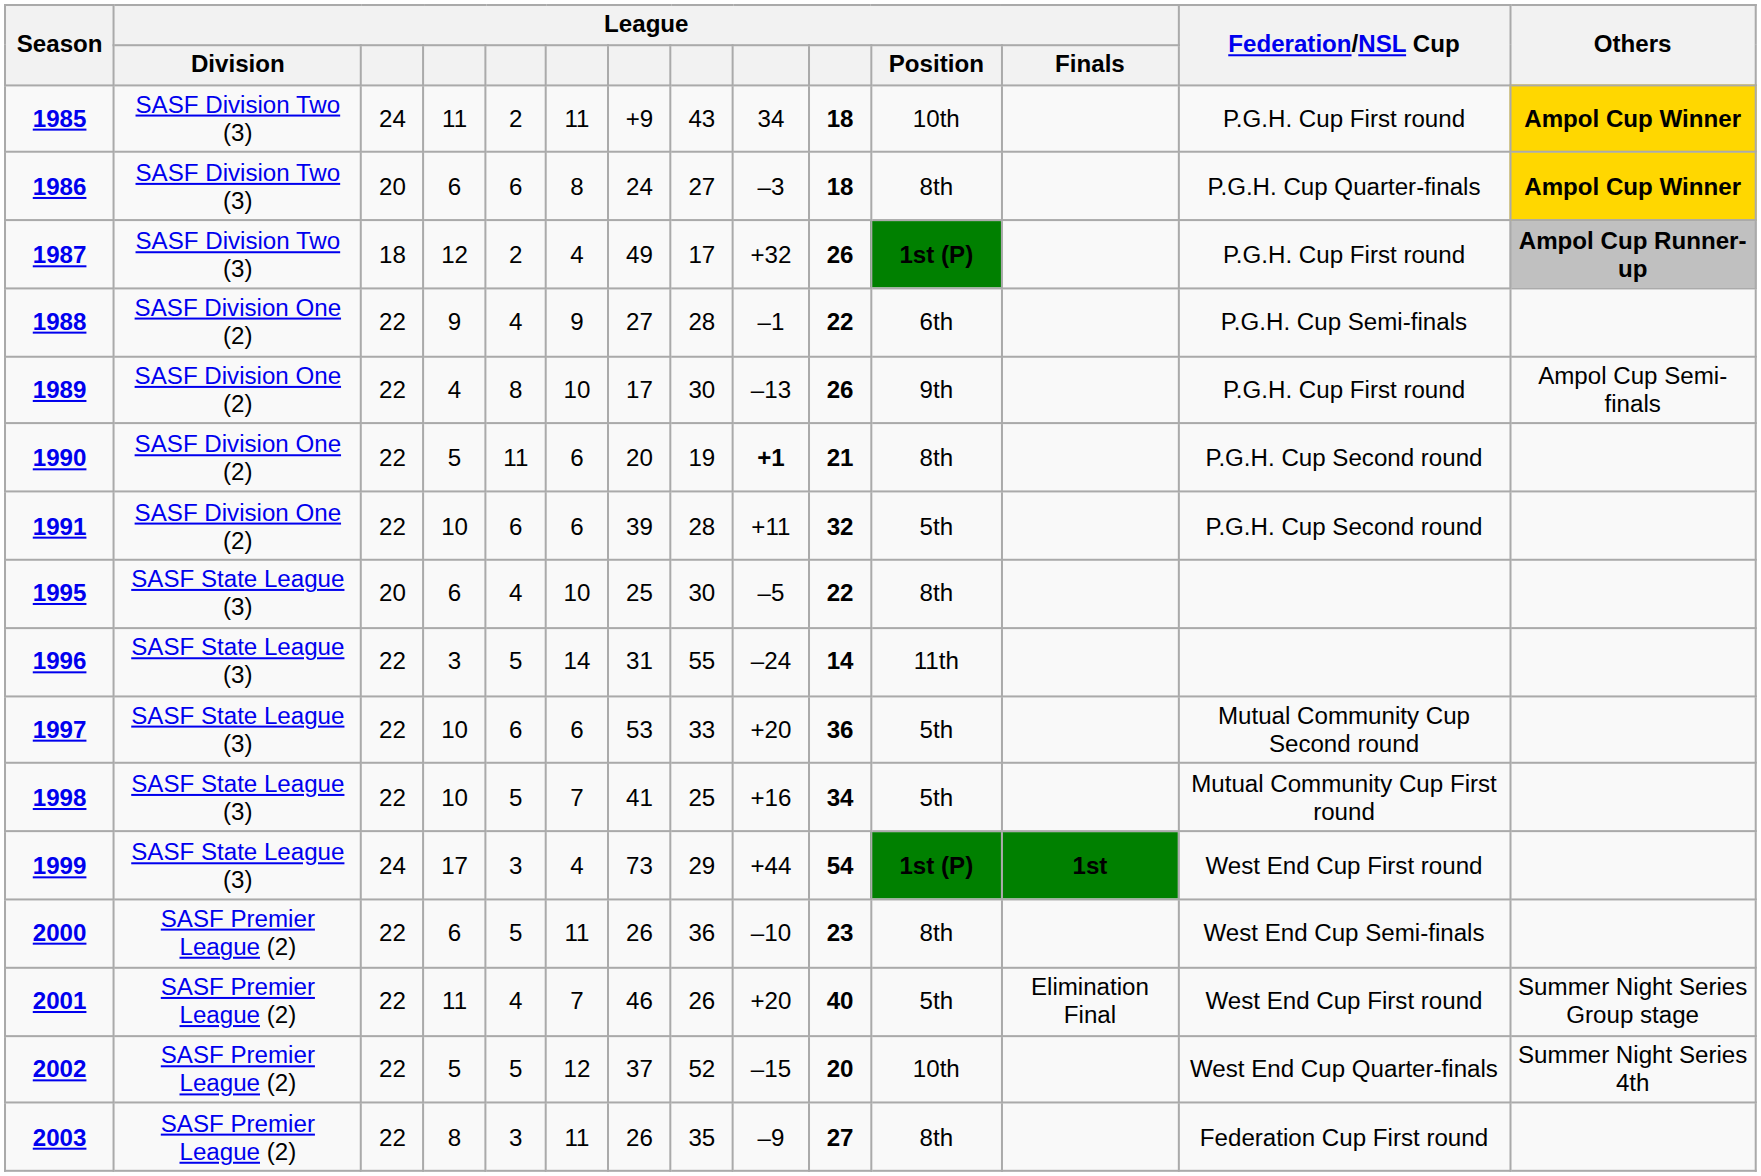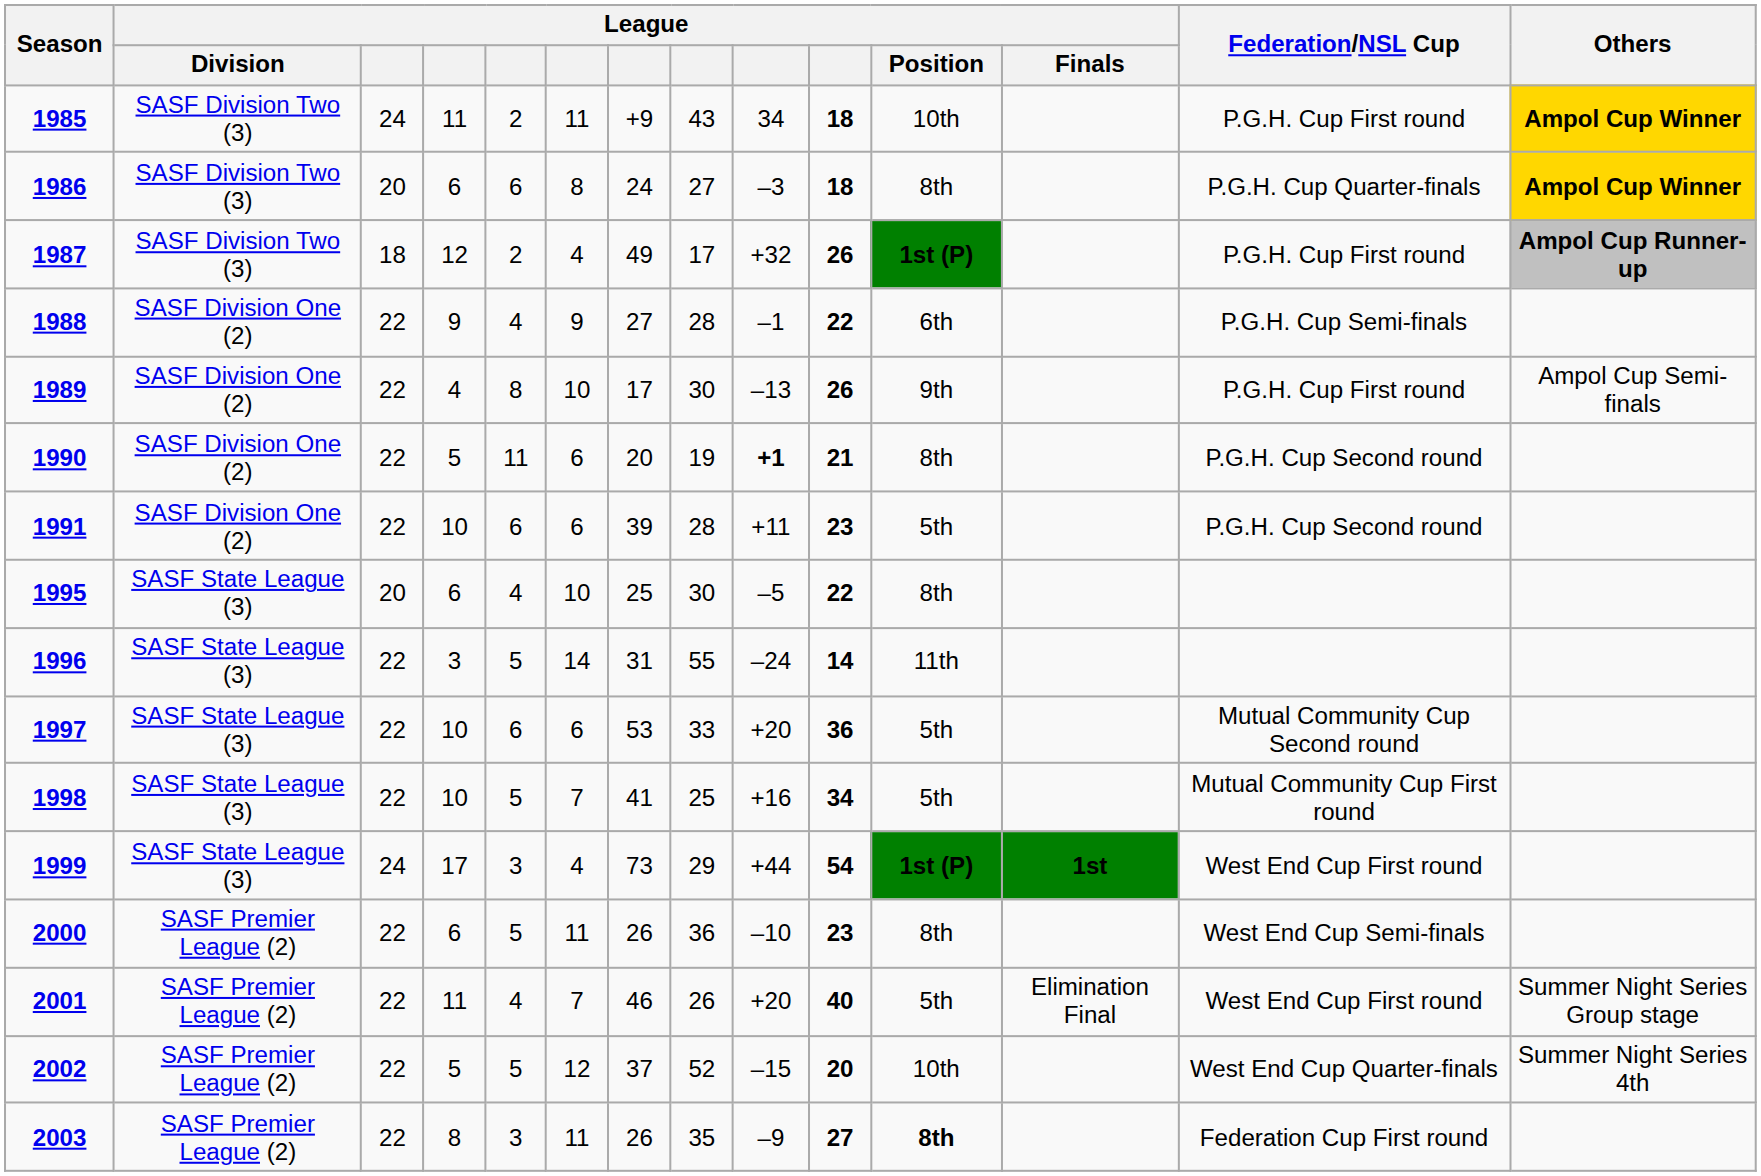1991 | column 10: 32 -> 23
2003 | League / Position: normal -> bold
